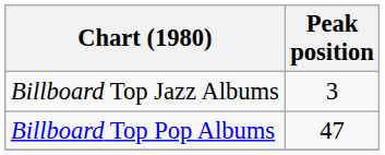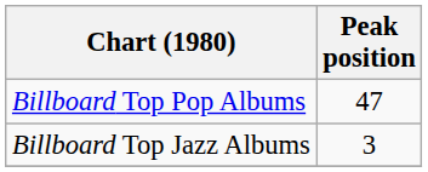rows swapped: Billboard Top Pop Albums <-> Billboard Top Jazz Albums
